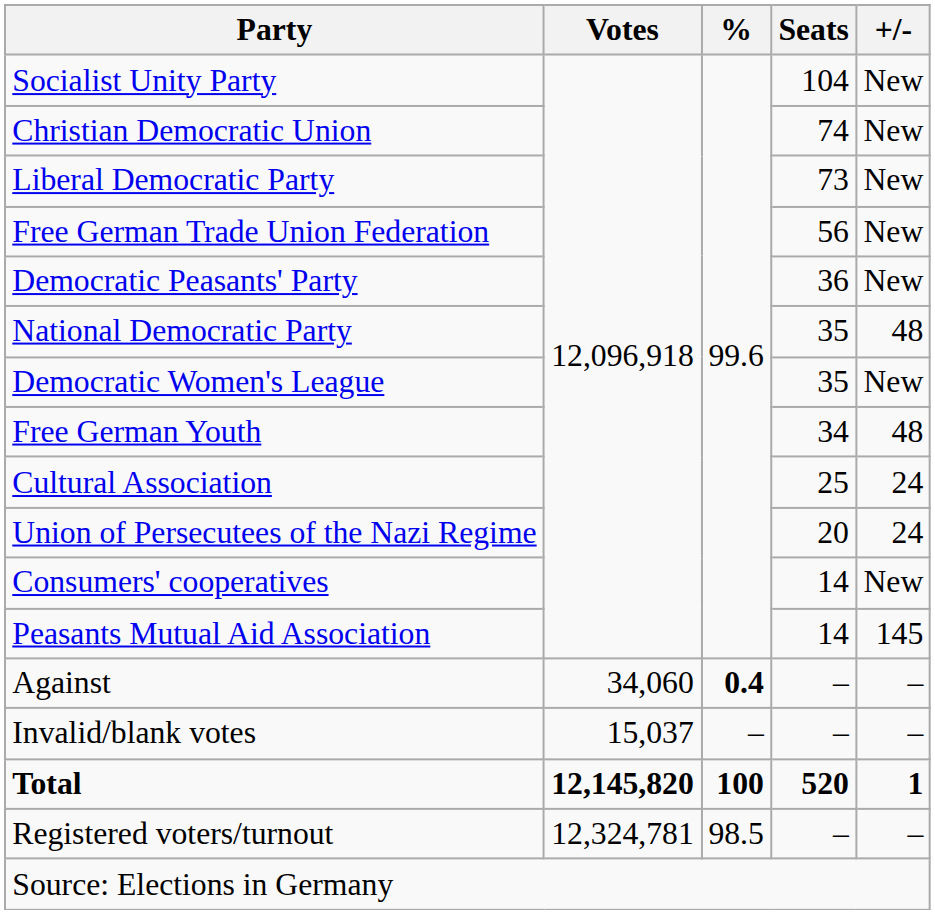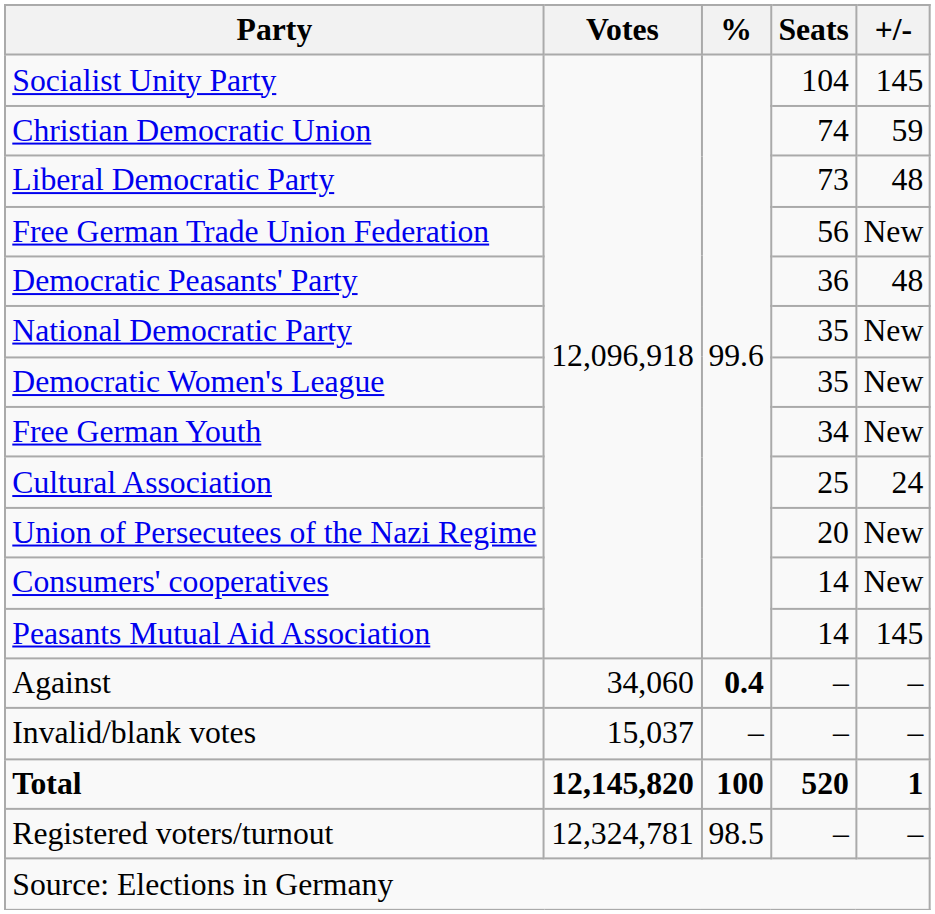Socialist Unity Party | +/-: New -> 145
Christian Democratic Union | +/-: New -> 59
Liberal Democratic Party | +/-: New -> 48
Democratic Peasants' Party | +/-: New -> 48
National Democratic Party | +/-: 48 -> New
Free German Youth | +/-: 48 -> New
Union of Persecutees of the Nazi Regime | +/-: 24 -> New
